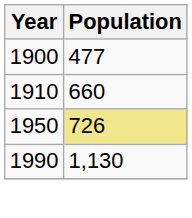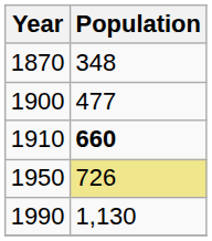+ row: 1870 | 348
1910 | Population: normal -> bold
